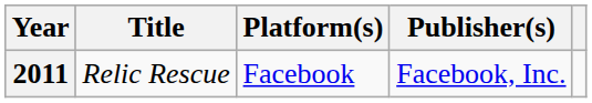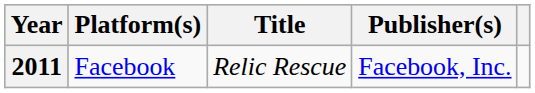columns swapped: Title <-> Platform(s)
